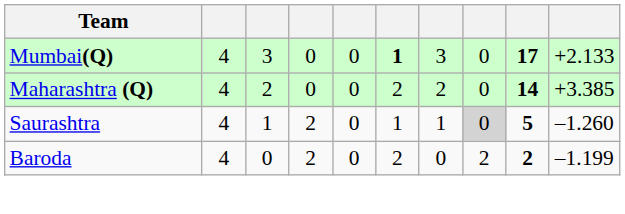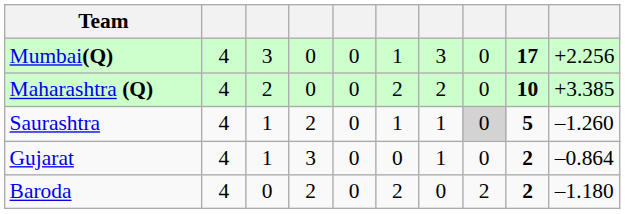Mumbai(Q) | column 6: bold -> normal
Mumbai(Q) | column 10: +2.133 -> +2.256
Maharashtra (Q) | column 9: 14 -> 10
+ row: Gujarat | 4 | 1 | 3 | 0 | 0 | 1 | 0 | 2 | –0.864
Baroda | column 10: –1.199 -> –1.180
